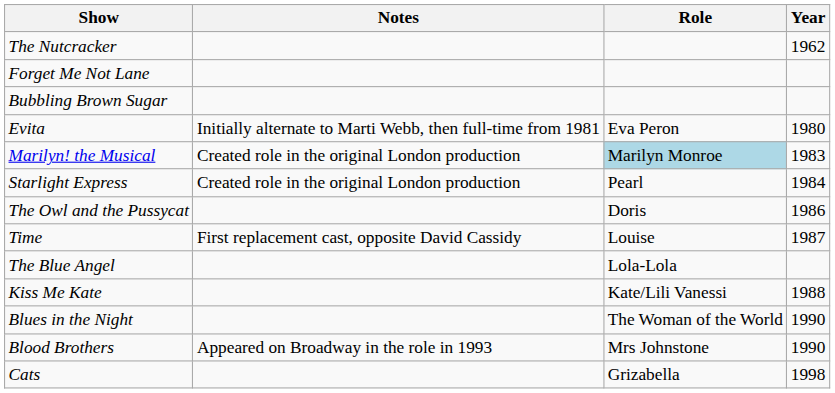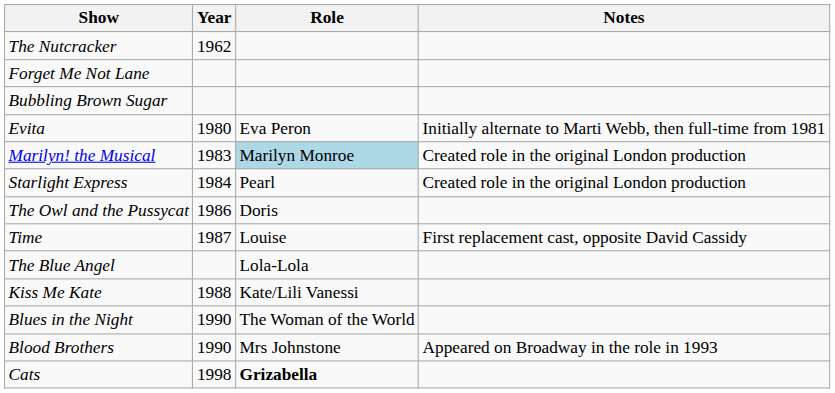columns swapped: Year <-> Notes
Cats | Role: normal -> bold
